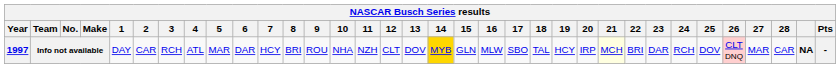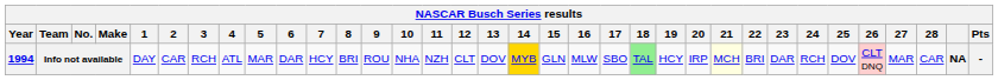Info not available | Year: 1997 -> 1994
Info not available | 18: no background -> lightgreen background
